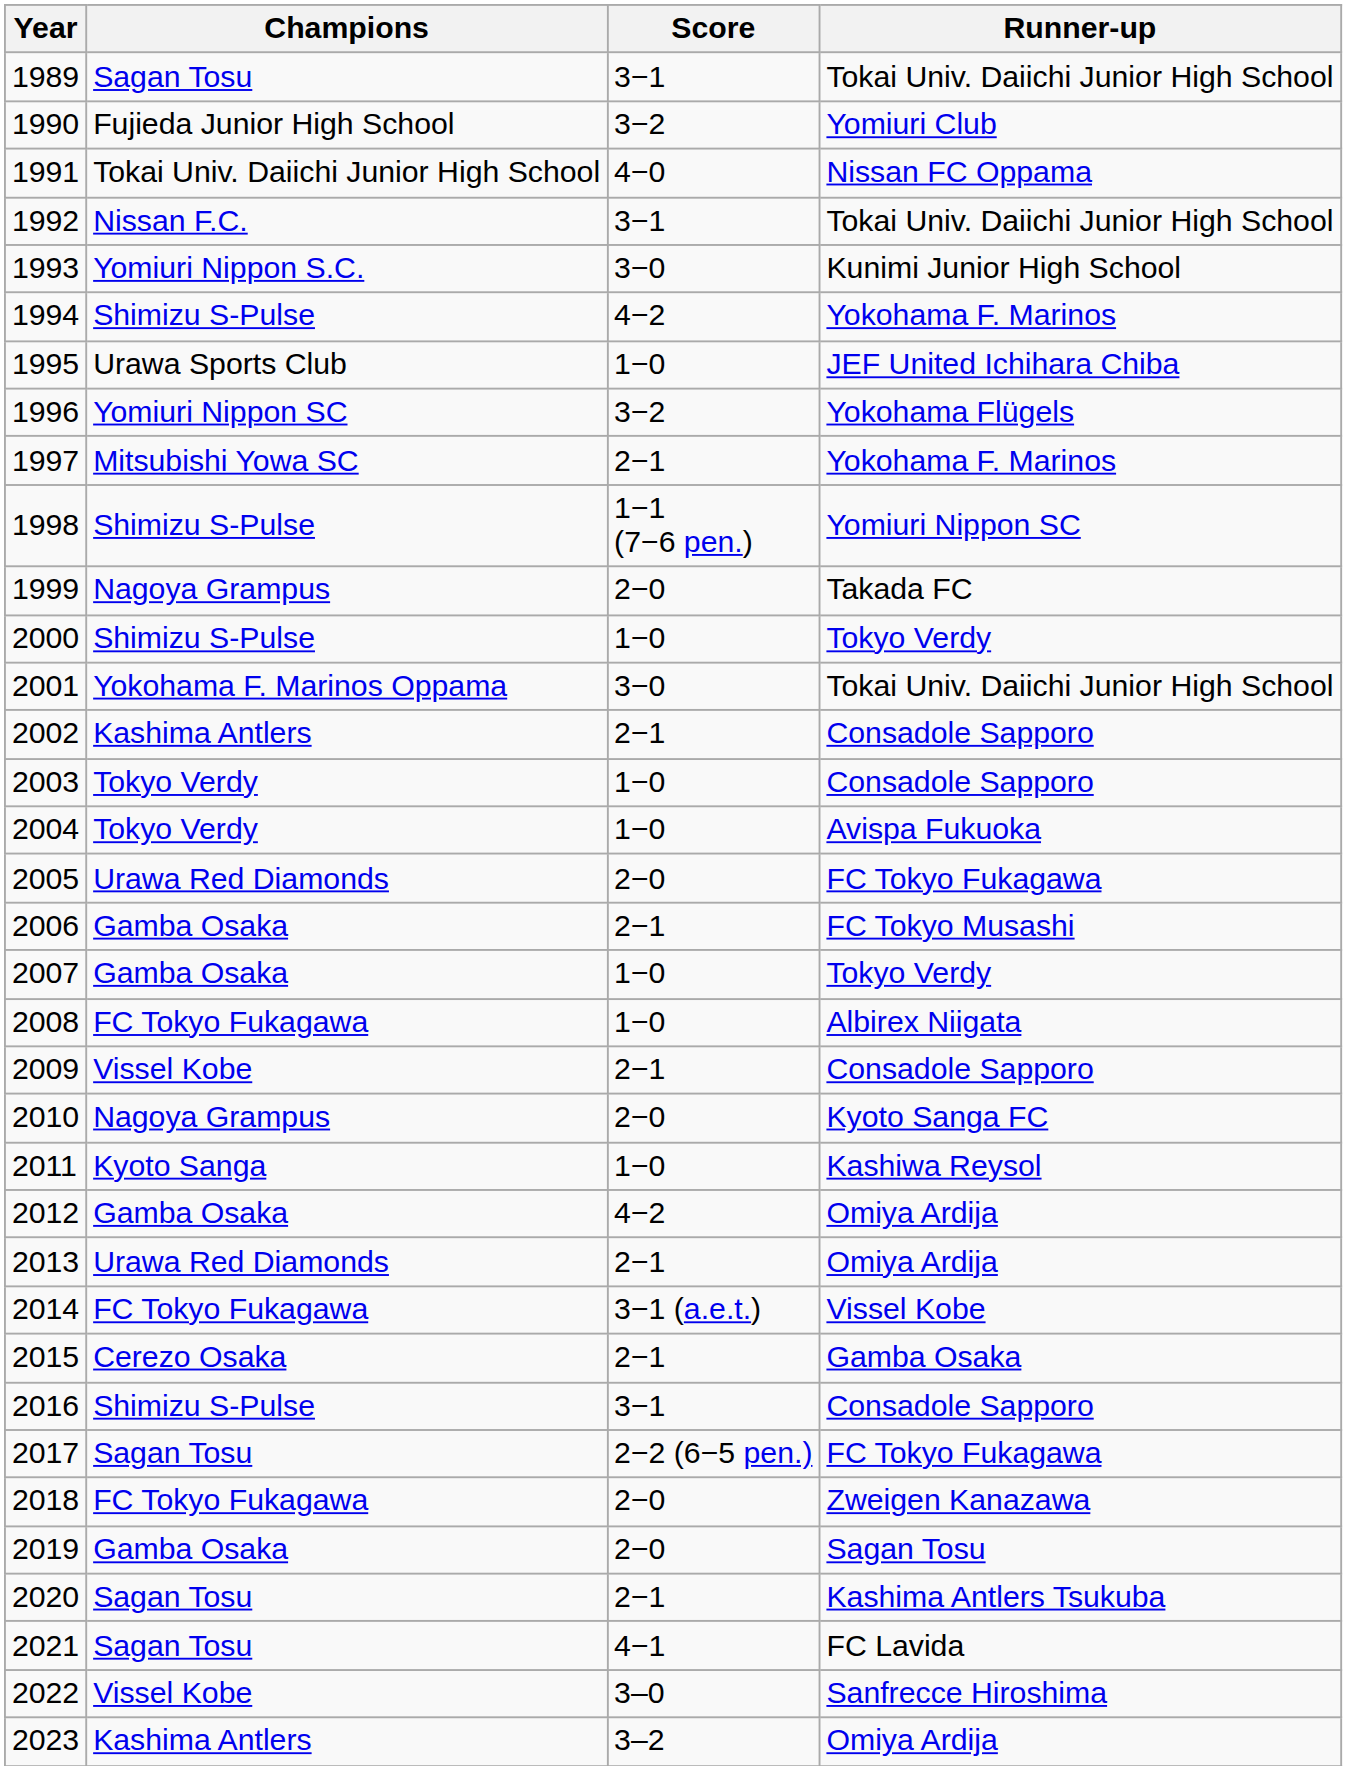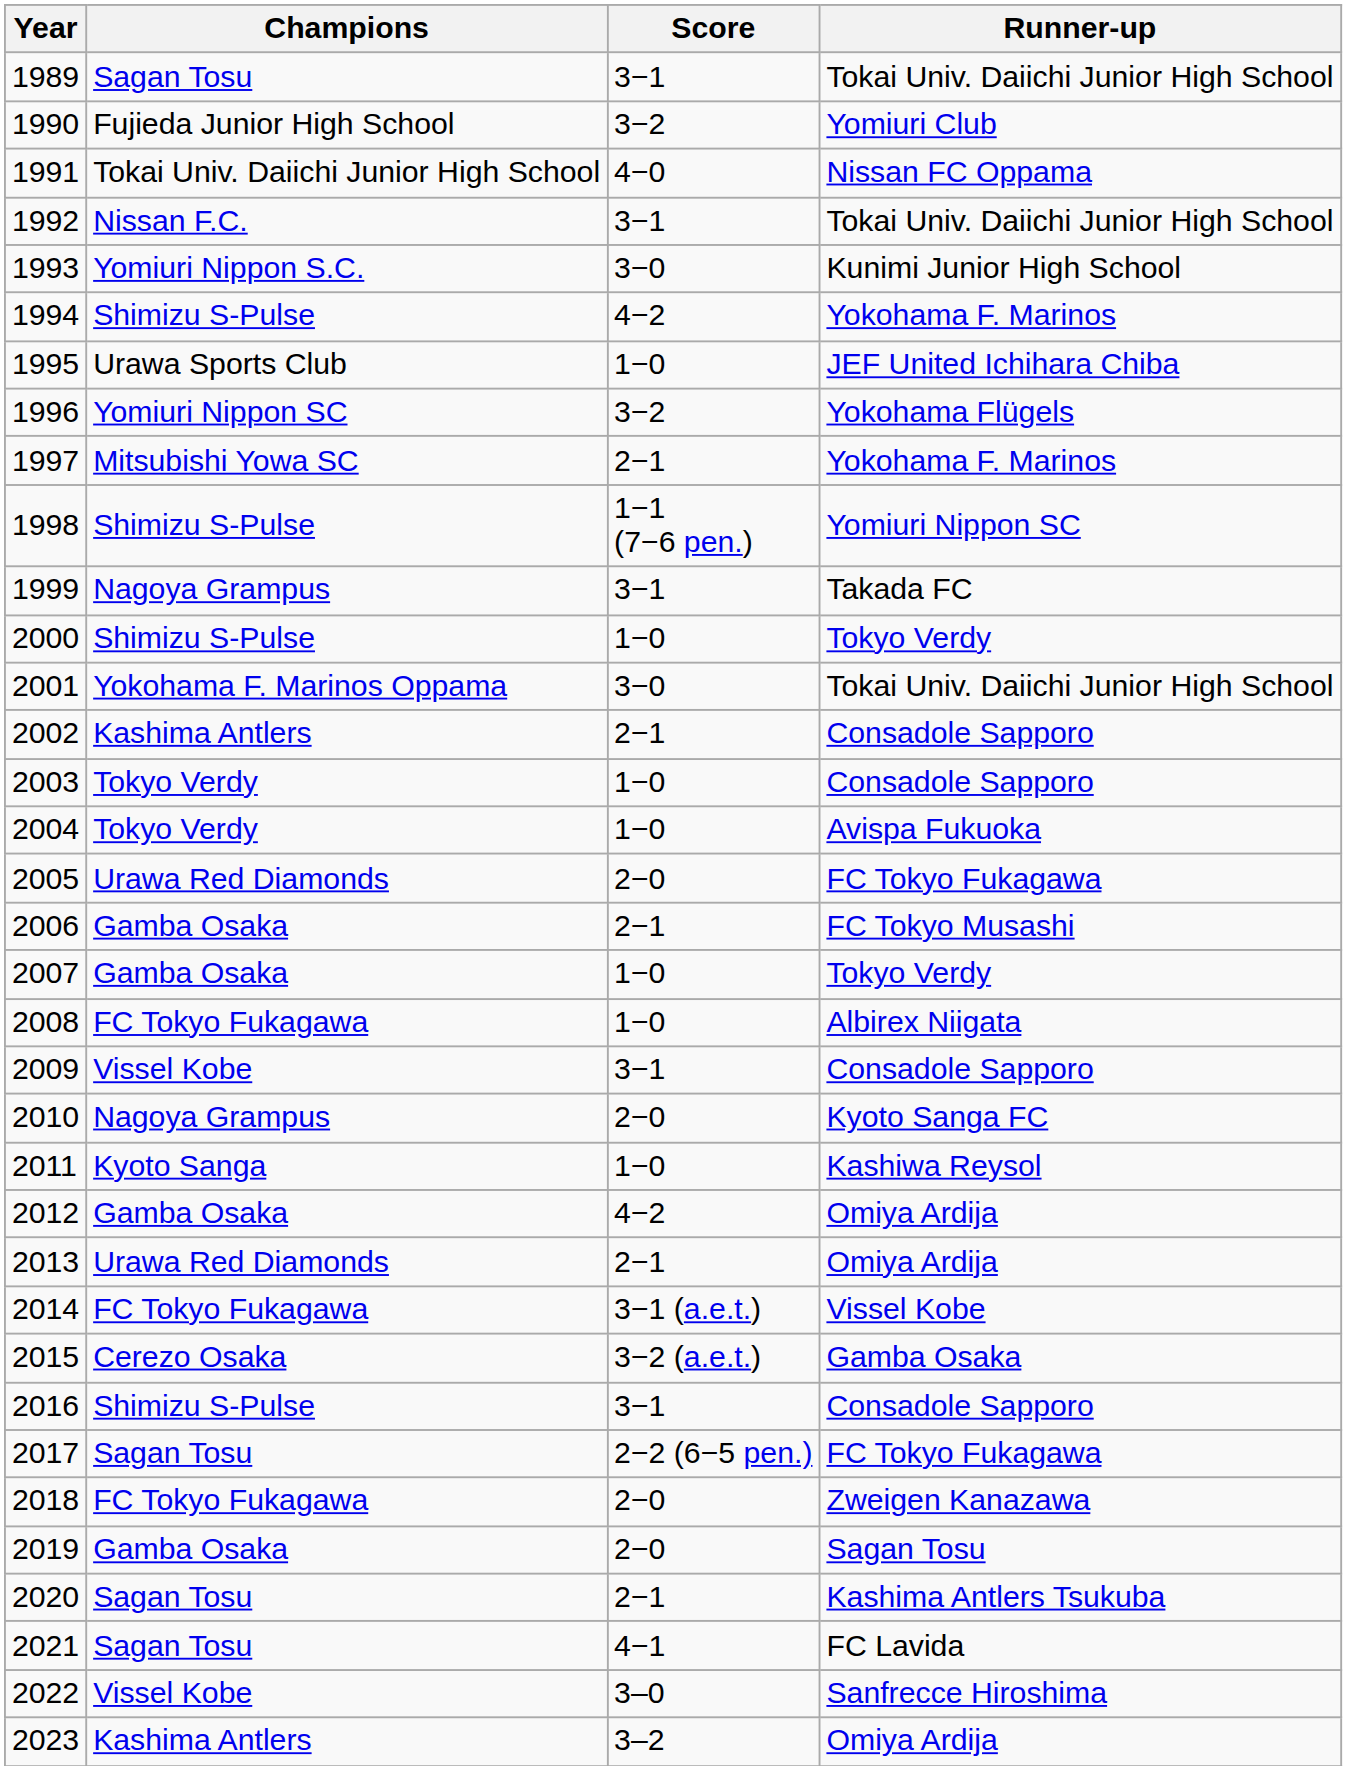1999 | Score: 2−0 -> 3−1
2009 | Score: 2−1 -> 3−1
2015 | Score: 2−1 -> 3−2 (a.e.t.)
